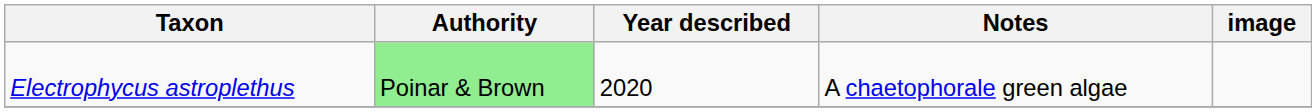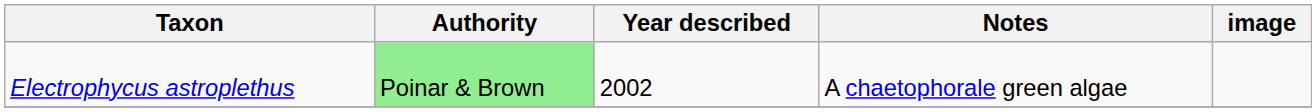Electrophycus astroplethus | Year described: 2020 -> 2002
